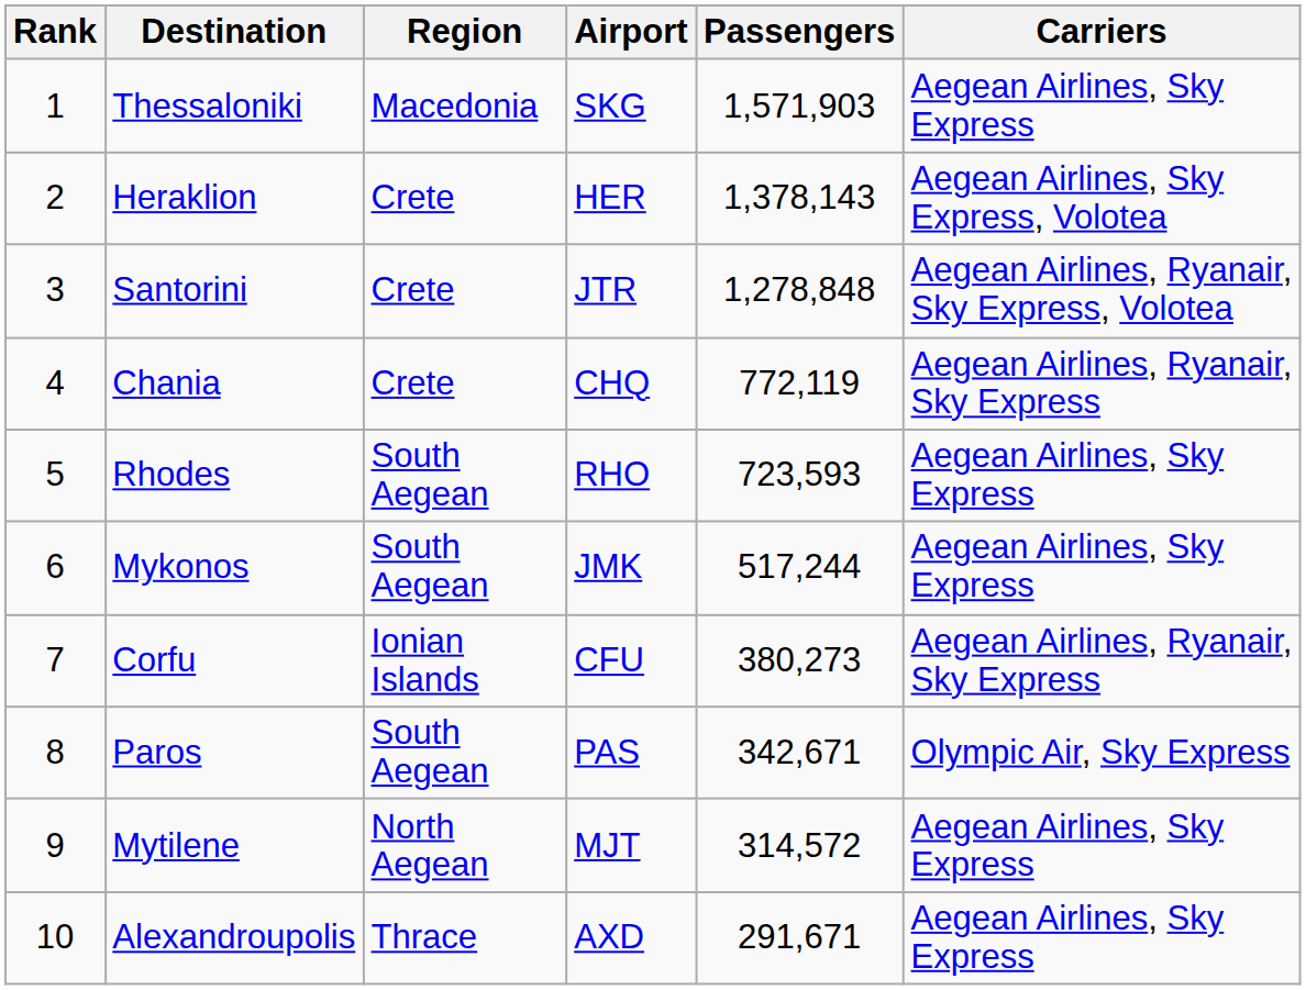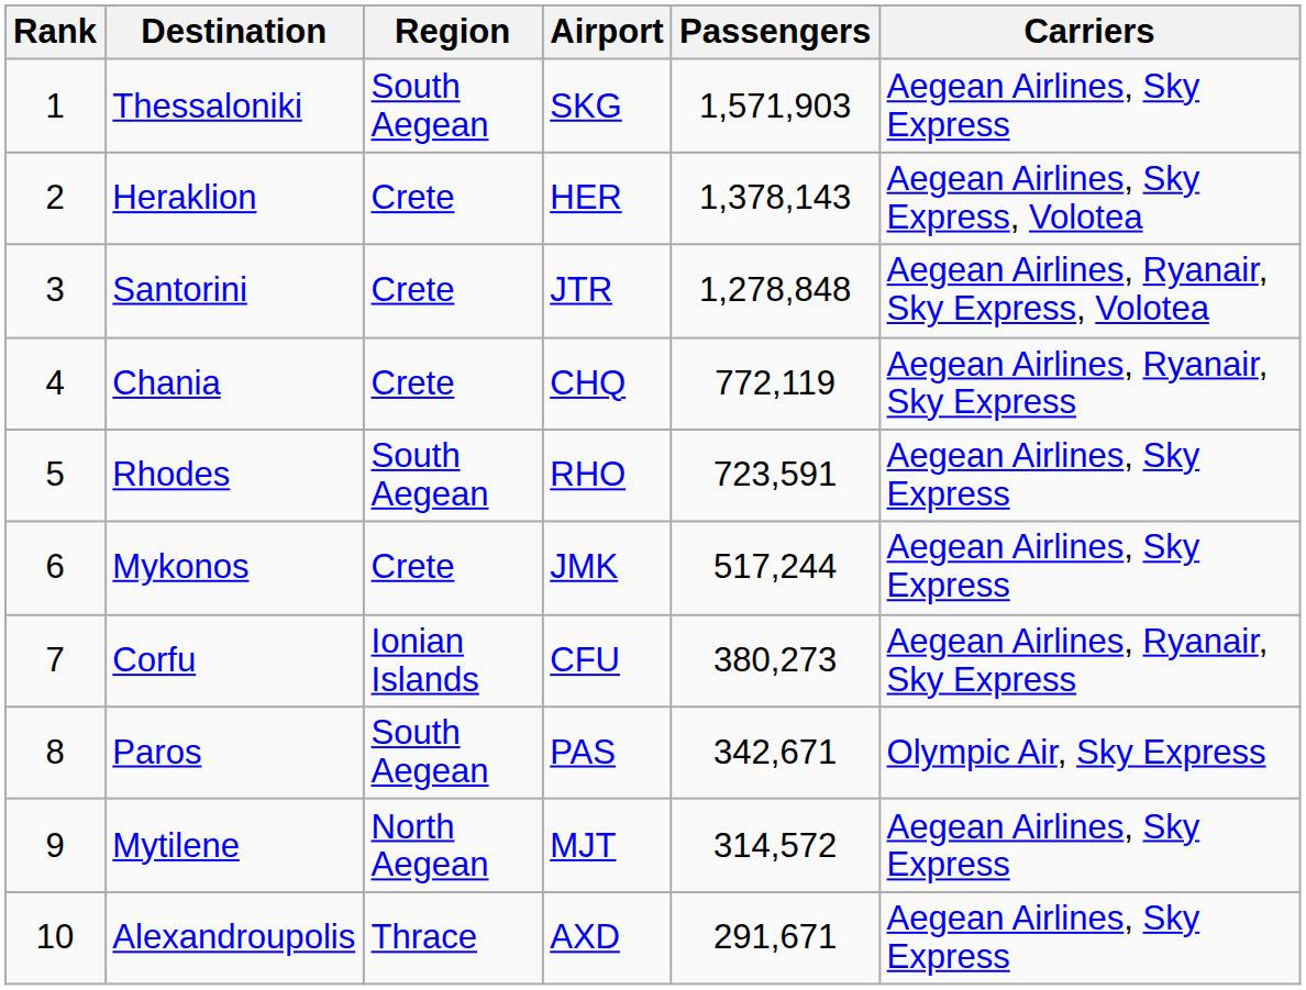Thessaloniki | Region: Macedonia -> South Aegean
Rhodes | Passengers: 723,593 -> 723,591
Mykonos | Region: South Aegean -> Crete
